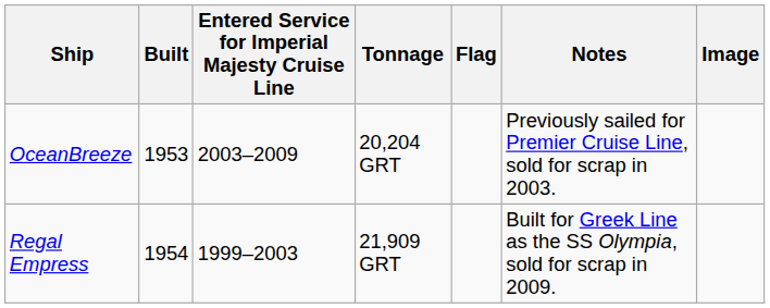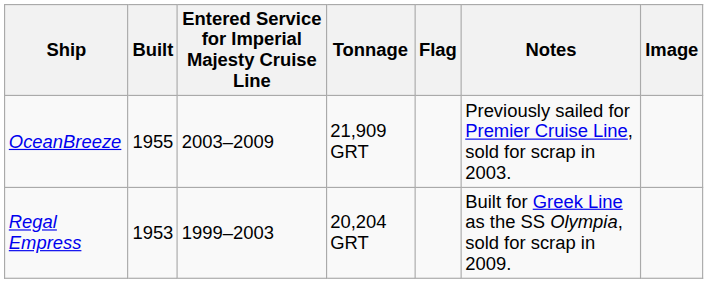OceanBreeze | Built: 1953 -> 1955
OceanBreeze | Tonnage: 20,204 GRT -> 21,909 GRT
Regal Empress | Built: 1954 -> 1953
Regal Empress | Tonnage: 21,909 GRT -> 20,204 GRT
